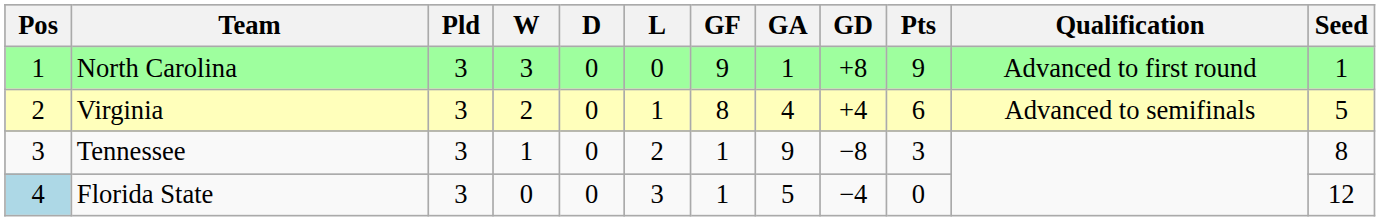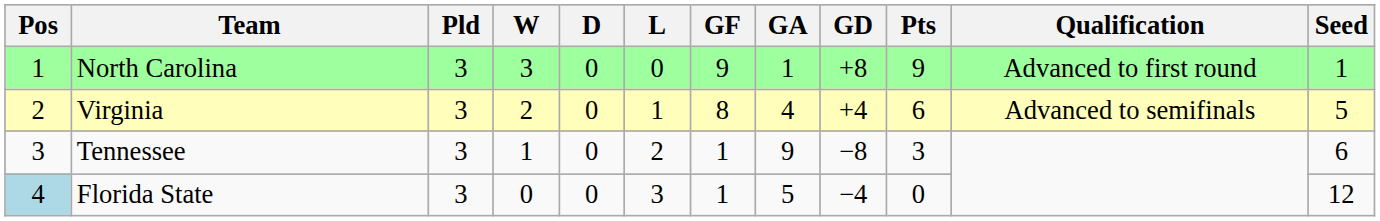Tennessee | Seed: 8 -> 6
